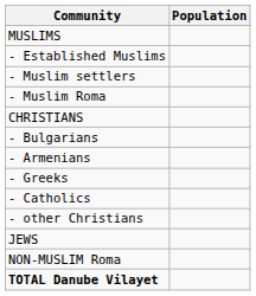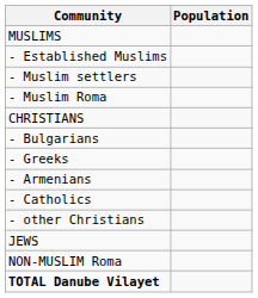rows swapped: - Greeks <-> - Armenians
